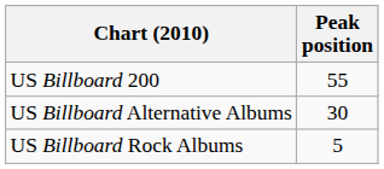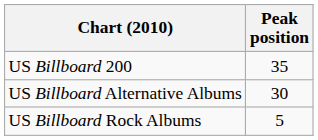US Billboard 200 | Peak position: 55 -> 35
